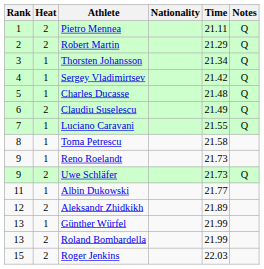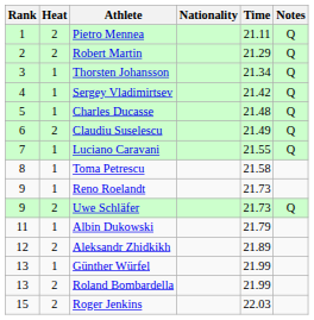Albin Dukowski | Time: 21.77 -> 21.79
